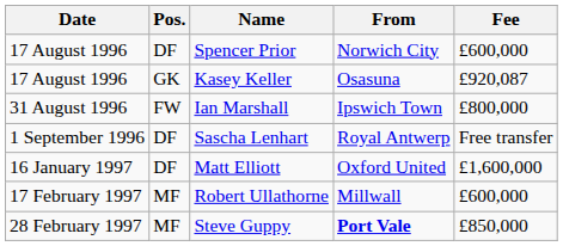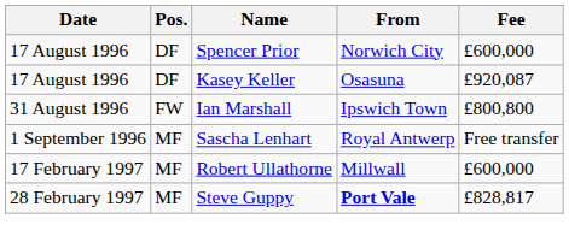Kasey Keller | Pos.: GK -> DF
Ian Marshall | Fee: £800,000 -> £800,800
Sascha Lenhart | Pos.: DF -> MF
- row: 16 January 1997 | DF | Matt Elliott | Oxford United | £1,600,000
Steve Guppy | Fee: £850,000 -> £828,817
